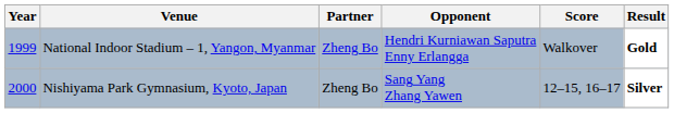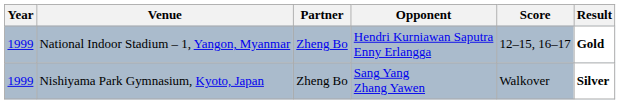National Indoor Stadium – 1, Yangon, Myanmar | Score: Walkover -> 12–15, 16–17
Nishiyama Park Gymnasium, Kyoto, Japan | Year: 2000 -> 1999
Nishiyama Park Gymnasium, Kyoto, Japan | Score: 12–15, 16–17 -> Walkover
